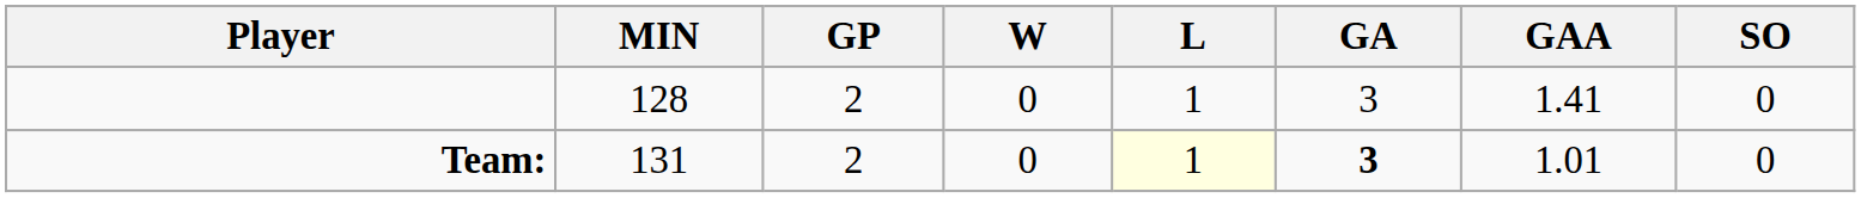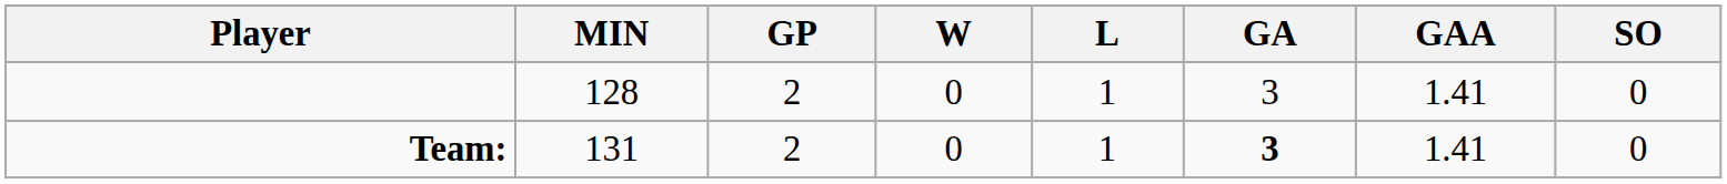Team: | L: lightyellow background -> no background
Team: | GAA: 1.01 -> 1.41
